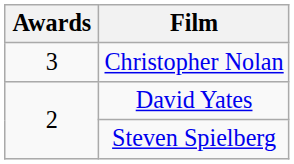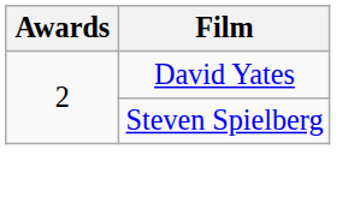- row: 3 | Christopher Nolan
